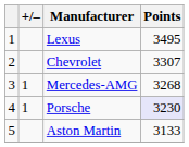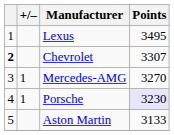Chevrolet | column 1: normal -> bold
Mercedes-AMG | Points: 3268 -> 3270
